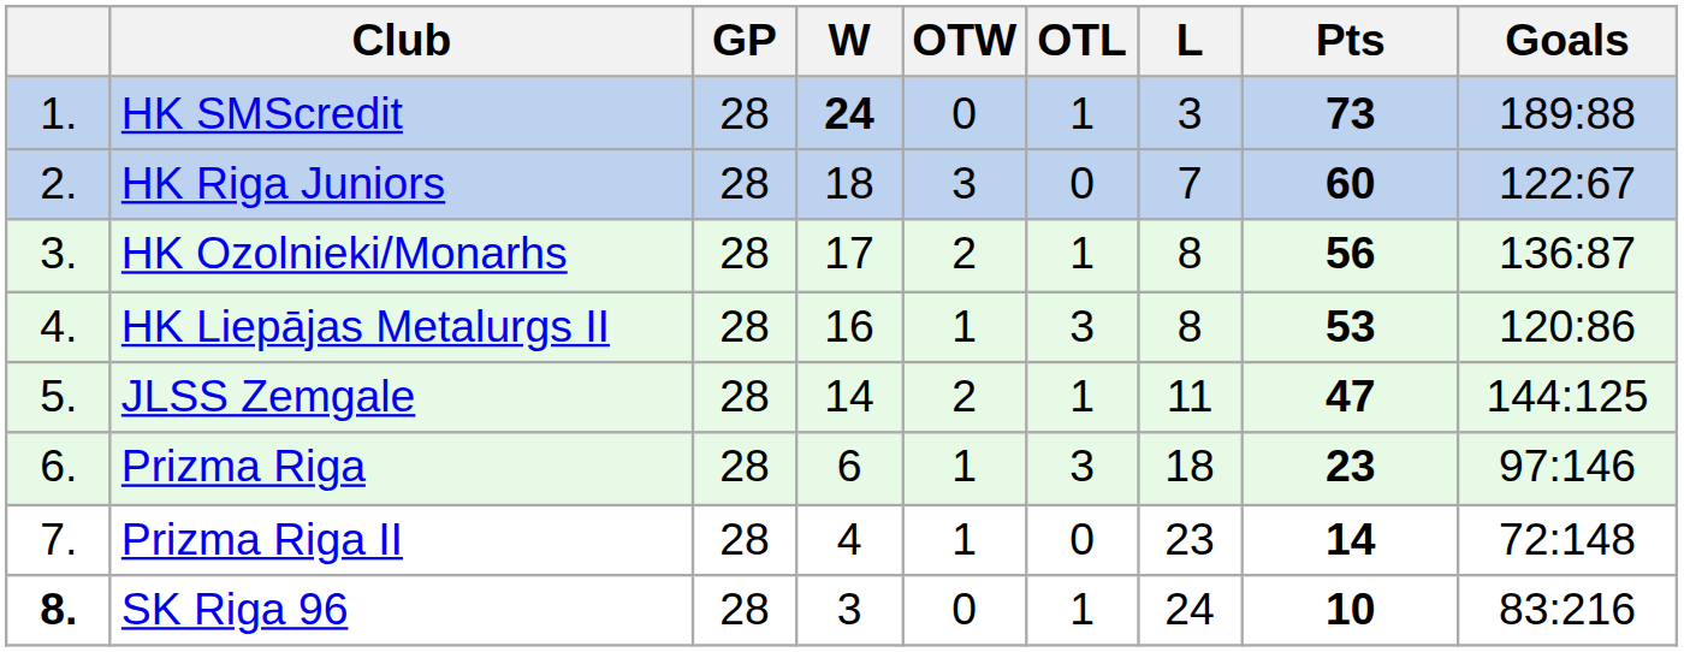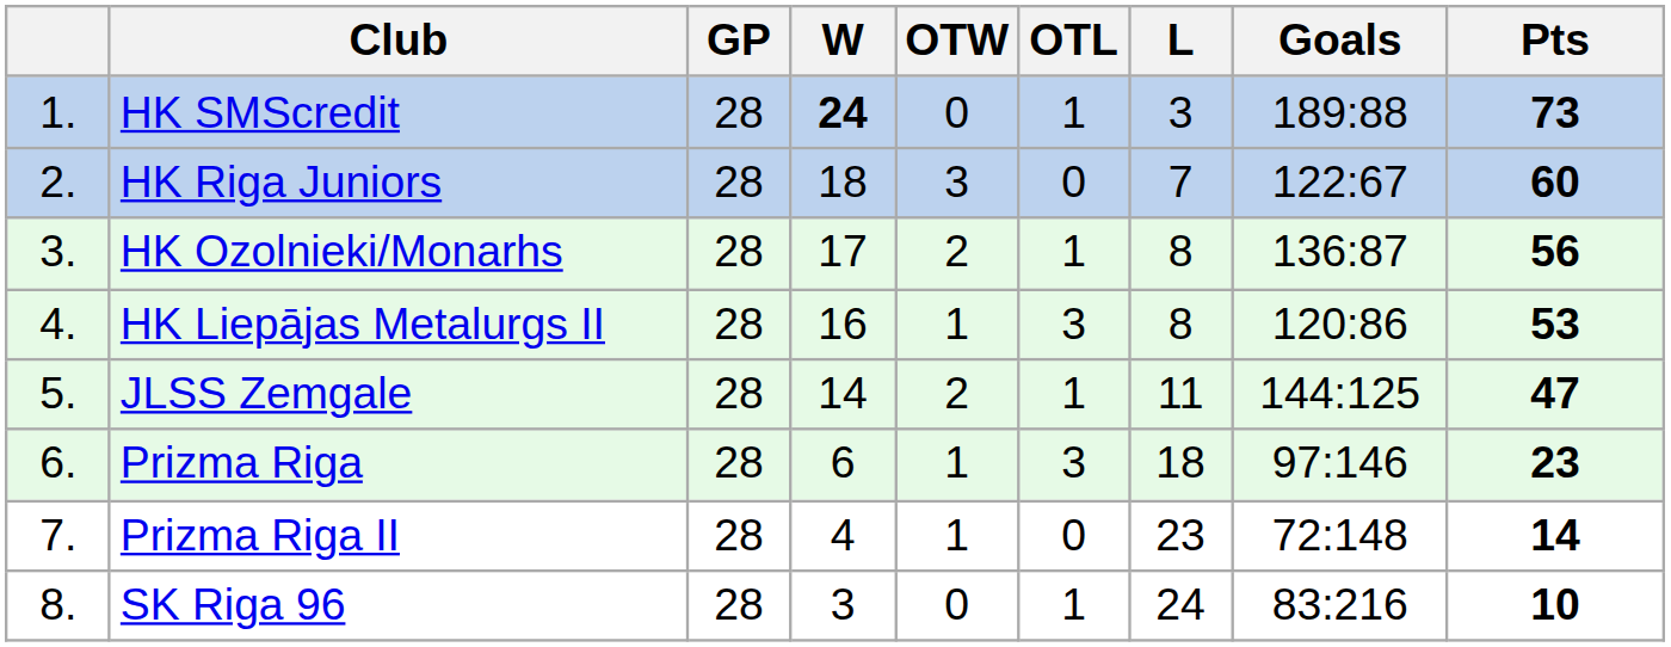columns swapped: Goals <-> Pts
SK Riga 96 | column 1: bold -> normal
